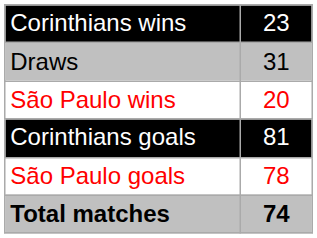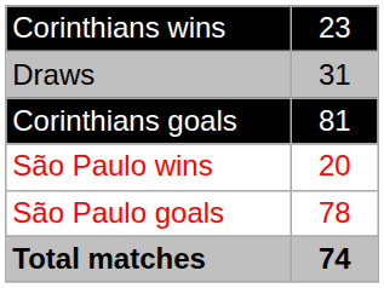rows swapped: São Paulo wins <-> Corinthians goals
